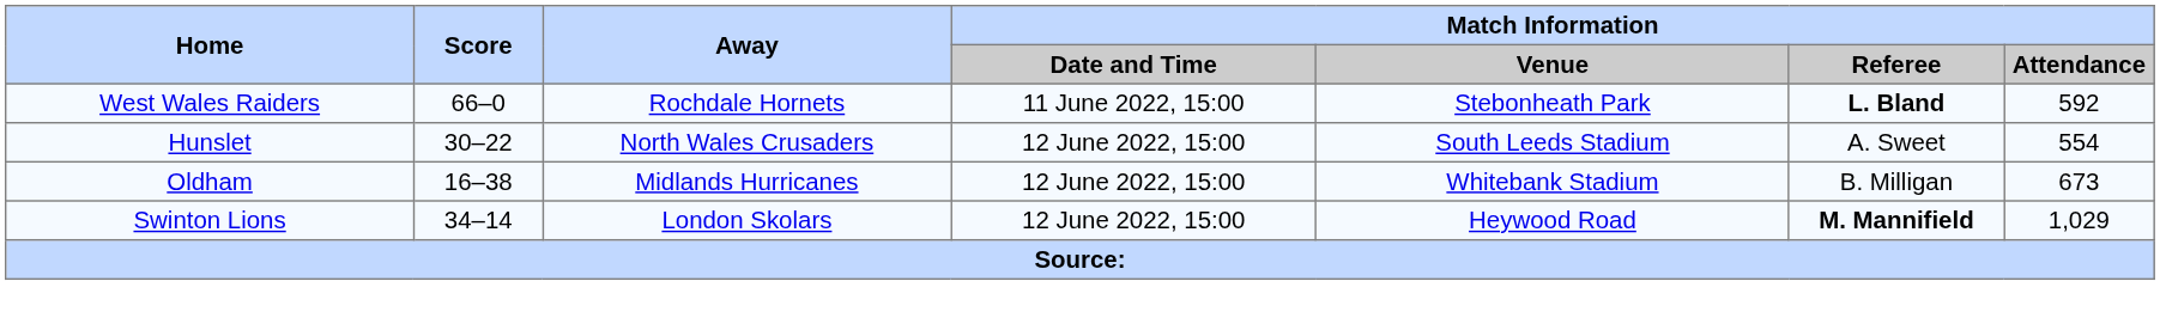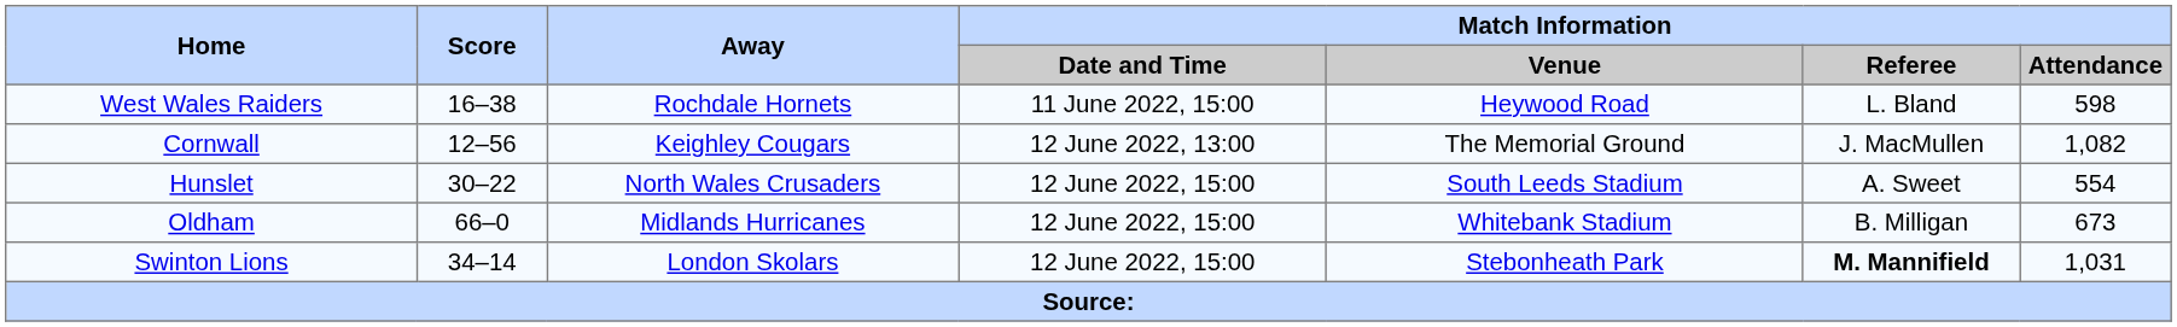West Wales Raiders | Score: 66–0 -> 16–38
West Wales Raiders | Match Information / Venue: Stebonheath Park -> Heywood Road
West Wales Raiders | Match Information / Referee: bold -> normal
West Wales Raiders | Match Information / Attendance: 592 -> 598
+ row: Cornwall | 12–56 | Keighley Cougars | 12 June 2022, 13:00 | The Memorial Ground | J. MacMullen | 1,082
Oldham | Score: 16–38 -> 66–0
Swinton Lions | Match Information / Venue: Heywood Road -> Stebonheath Park
Swinton Lions | Match Information / Attendance: 1,029 -> 1,031
